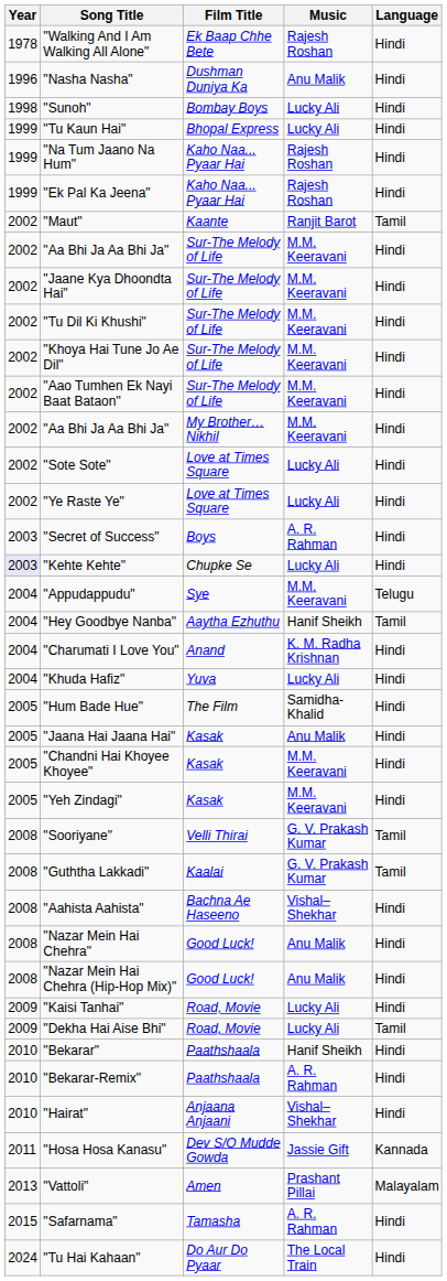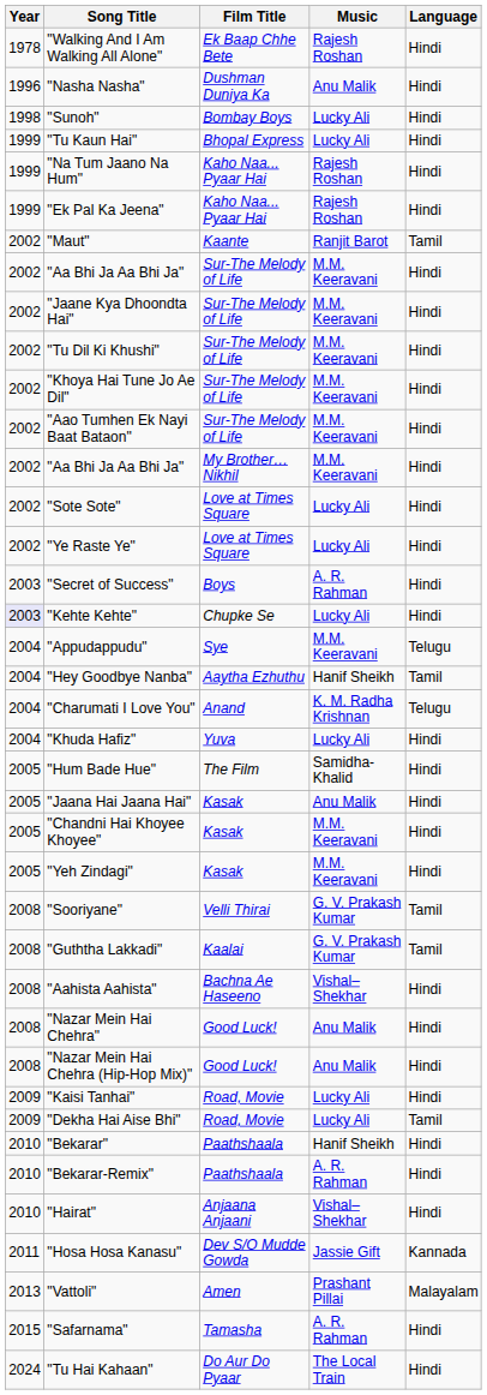"Charumati I Love You" | Language: Hindi -> Telugu
